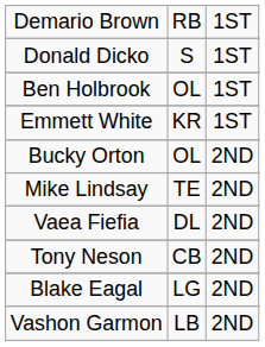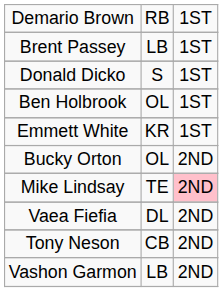+ row: Brent Passey | LB | 1ST
Mike Lindsay | column 3: no background -> pink background
- row: Blake Eagal | LG | 2ND
